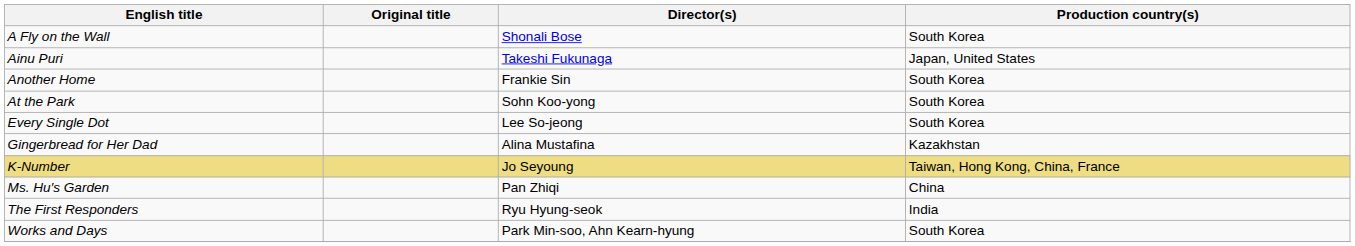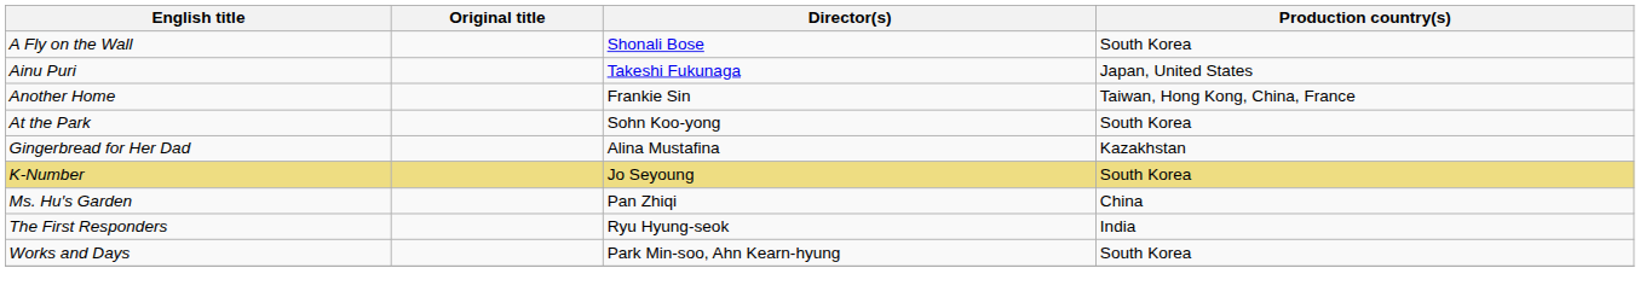Another Home | Production country(s): South Korea -> Taiwan, Hong Kong, China, France
- row: Every Single Dot | Lee So-jeong | South Korea
K-Number | Production country(s): Taiwan, Hong Kong, China, France -> South Korea
